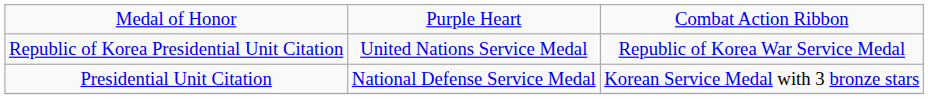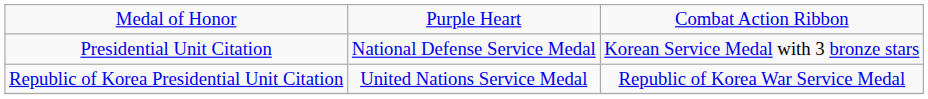rows swapped: Presidential Unit Citation <-> Republic of Korea Presidential Unit Citation
